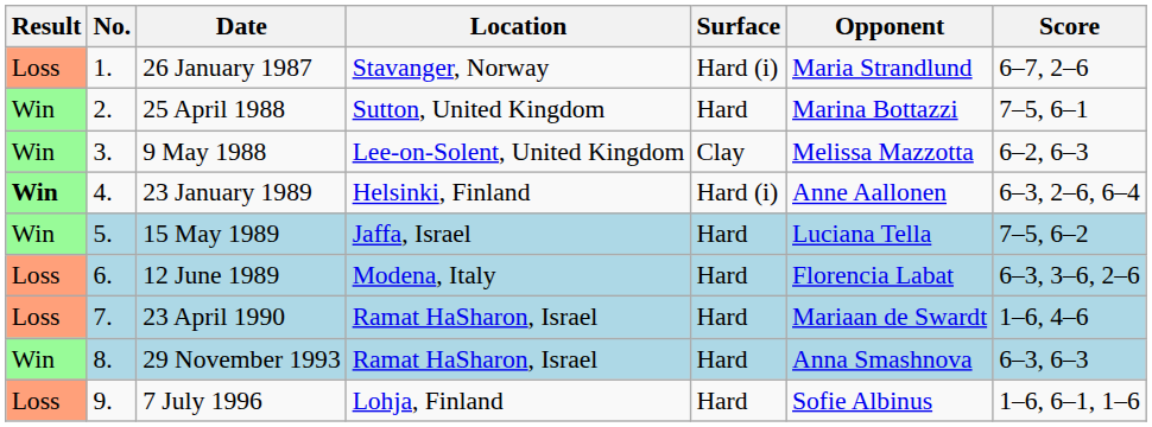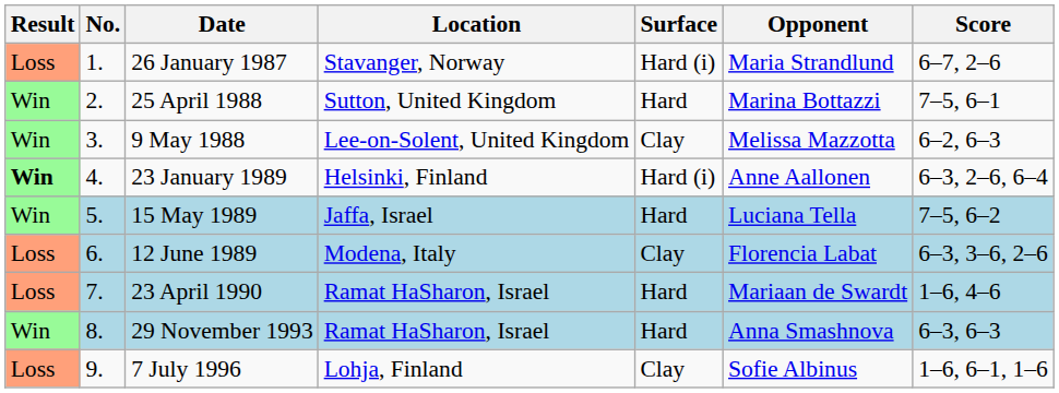12 June 1989 | Surface: Hard -> Clay
7 July 1996 | Surface: Hard -> Clay
